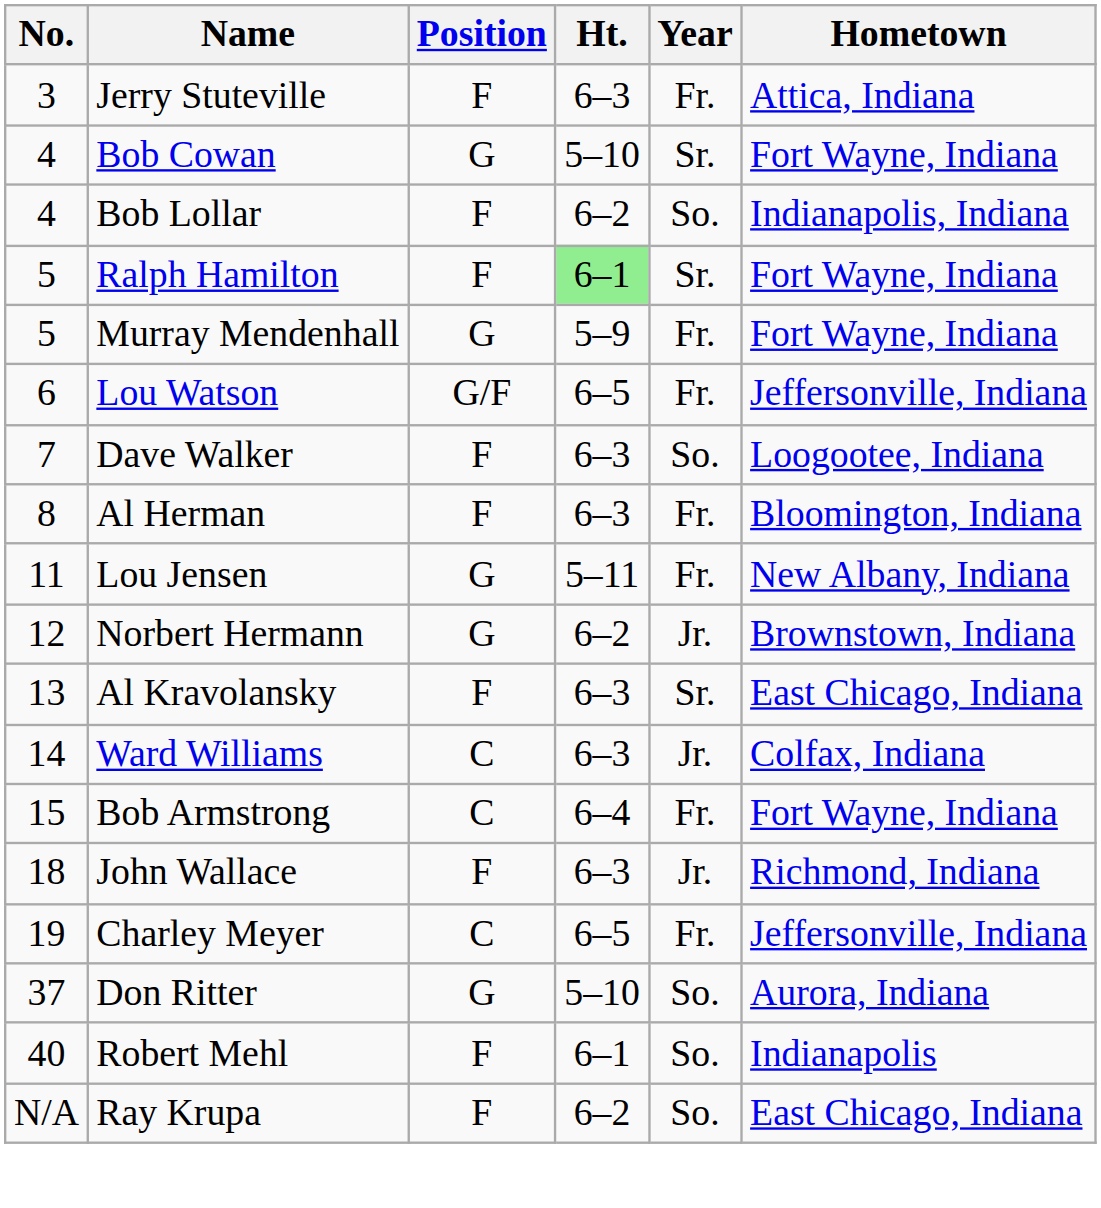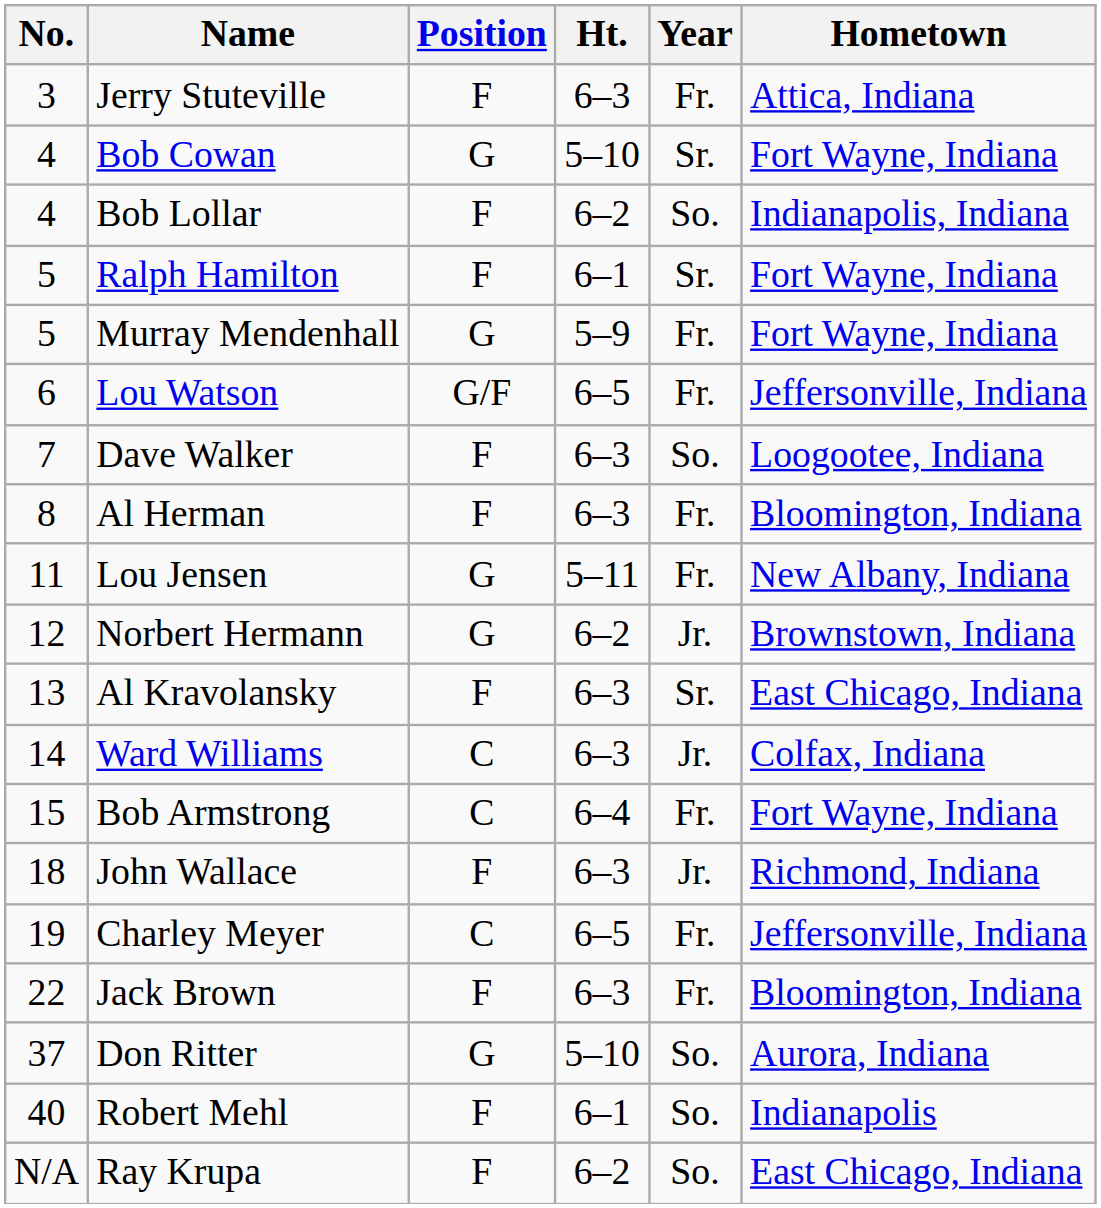Ralph Hamilton | Ht.: lightgreen background -> no background
+ row: 22 | Jack Brown | F | 6–3 | Fr. | Bloomington, Indiana
